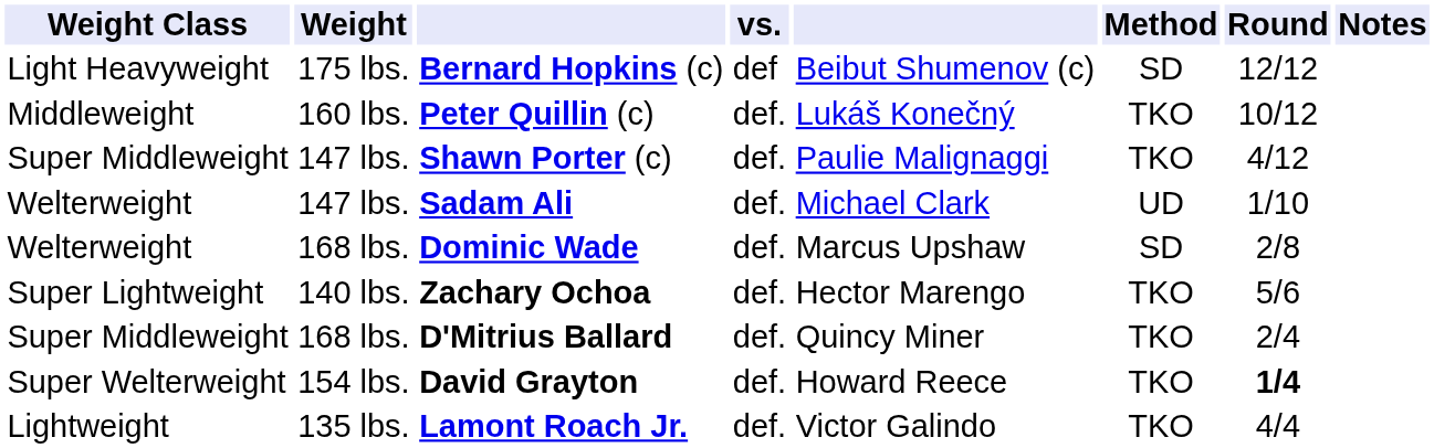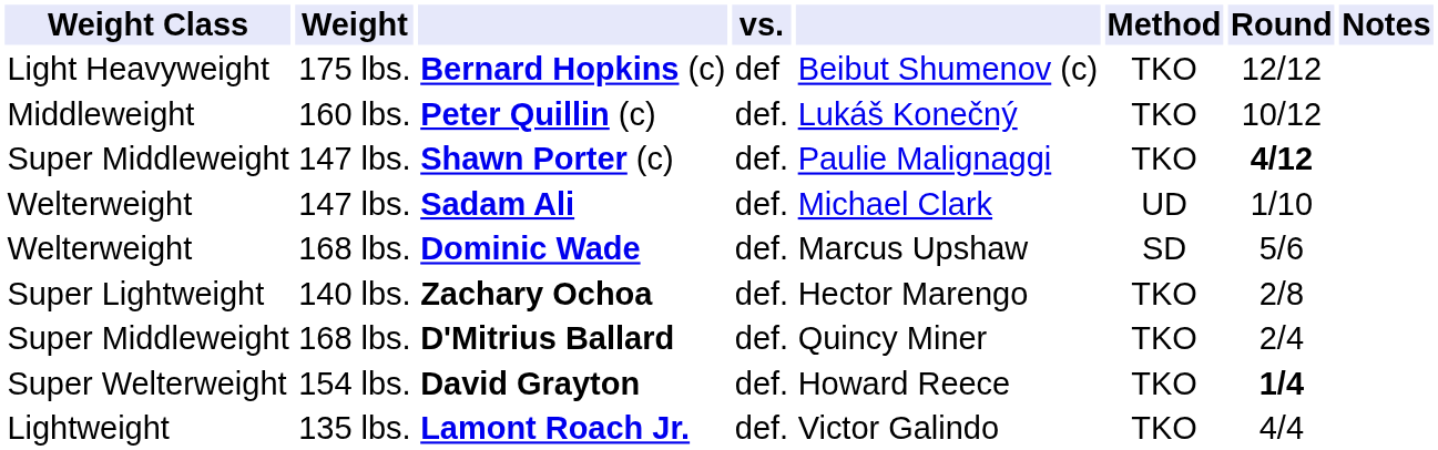Bernard Hopkins (c) | Method: SD -> TKO
Shawn Porter (c) | Round: normal -> bold
Dominic Wade | Round: 2/8 -> 5/6
Zachary Ochoa | Round: 5/6 -> 2/8
